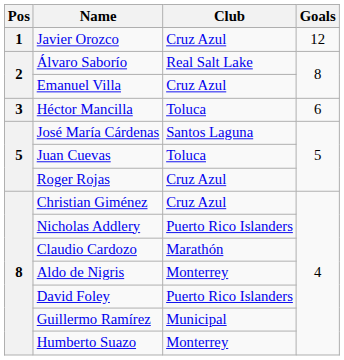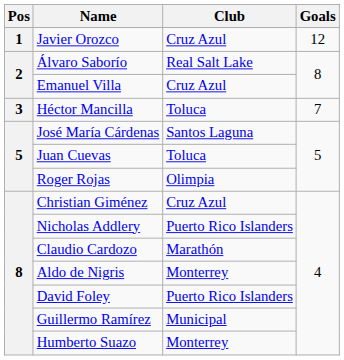Héctor Mancilla | Goals: 6 -> 7
Roger Rojas | Club: Cruz Azul -> Olimpia
